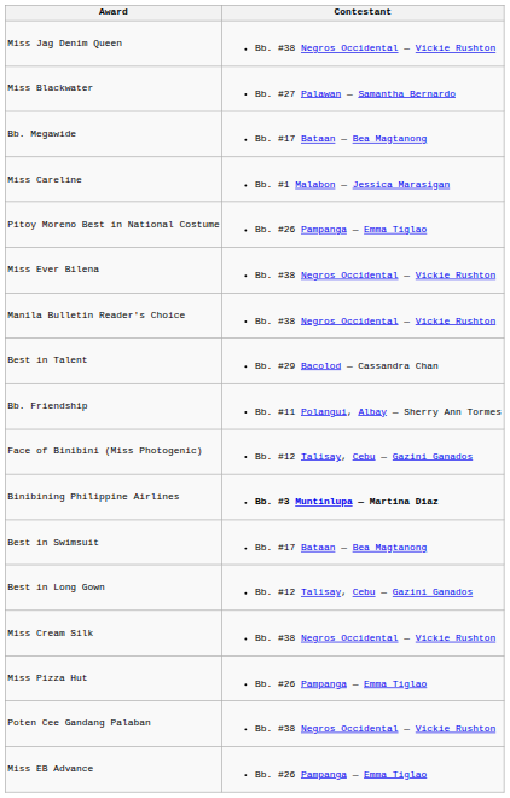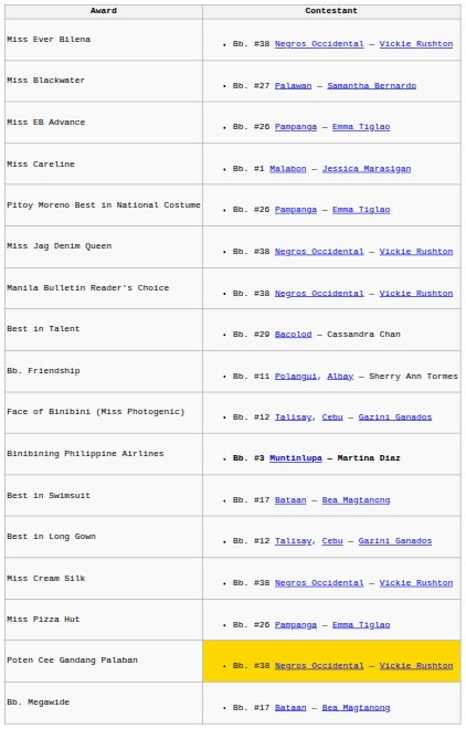rows swapped: Miss Ever Bilena <-> Miss Jag Denim Queen
rows swapped: Miss EB Advance <-> Bb. Megawide
Poten Cee Gandang Palaban | Contestant: no background -> gold background
